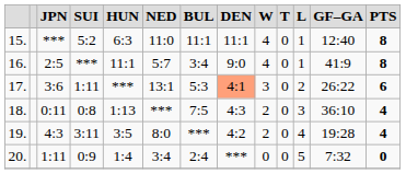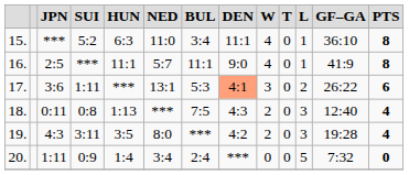15. | BUL: 11:1 -> 3:4
15. | GF–GA: 12:40 -> 36:10
16. | BUL: 3:4 -> 11:1
18. | GF–GA: 36:10 -> 12:40
19. | L: 4 -> 3
